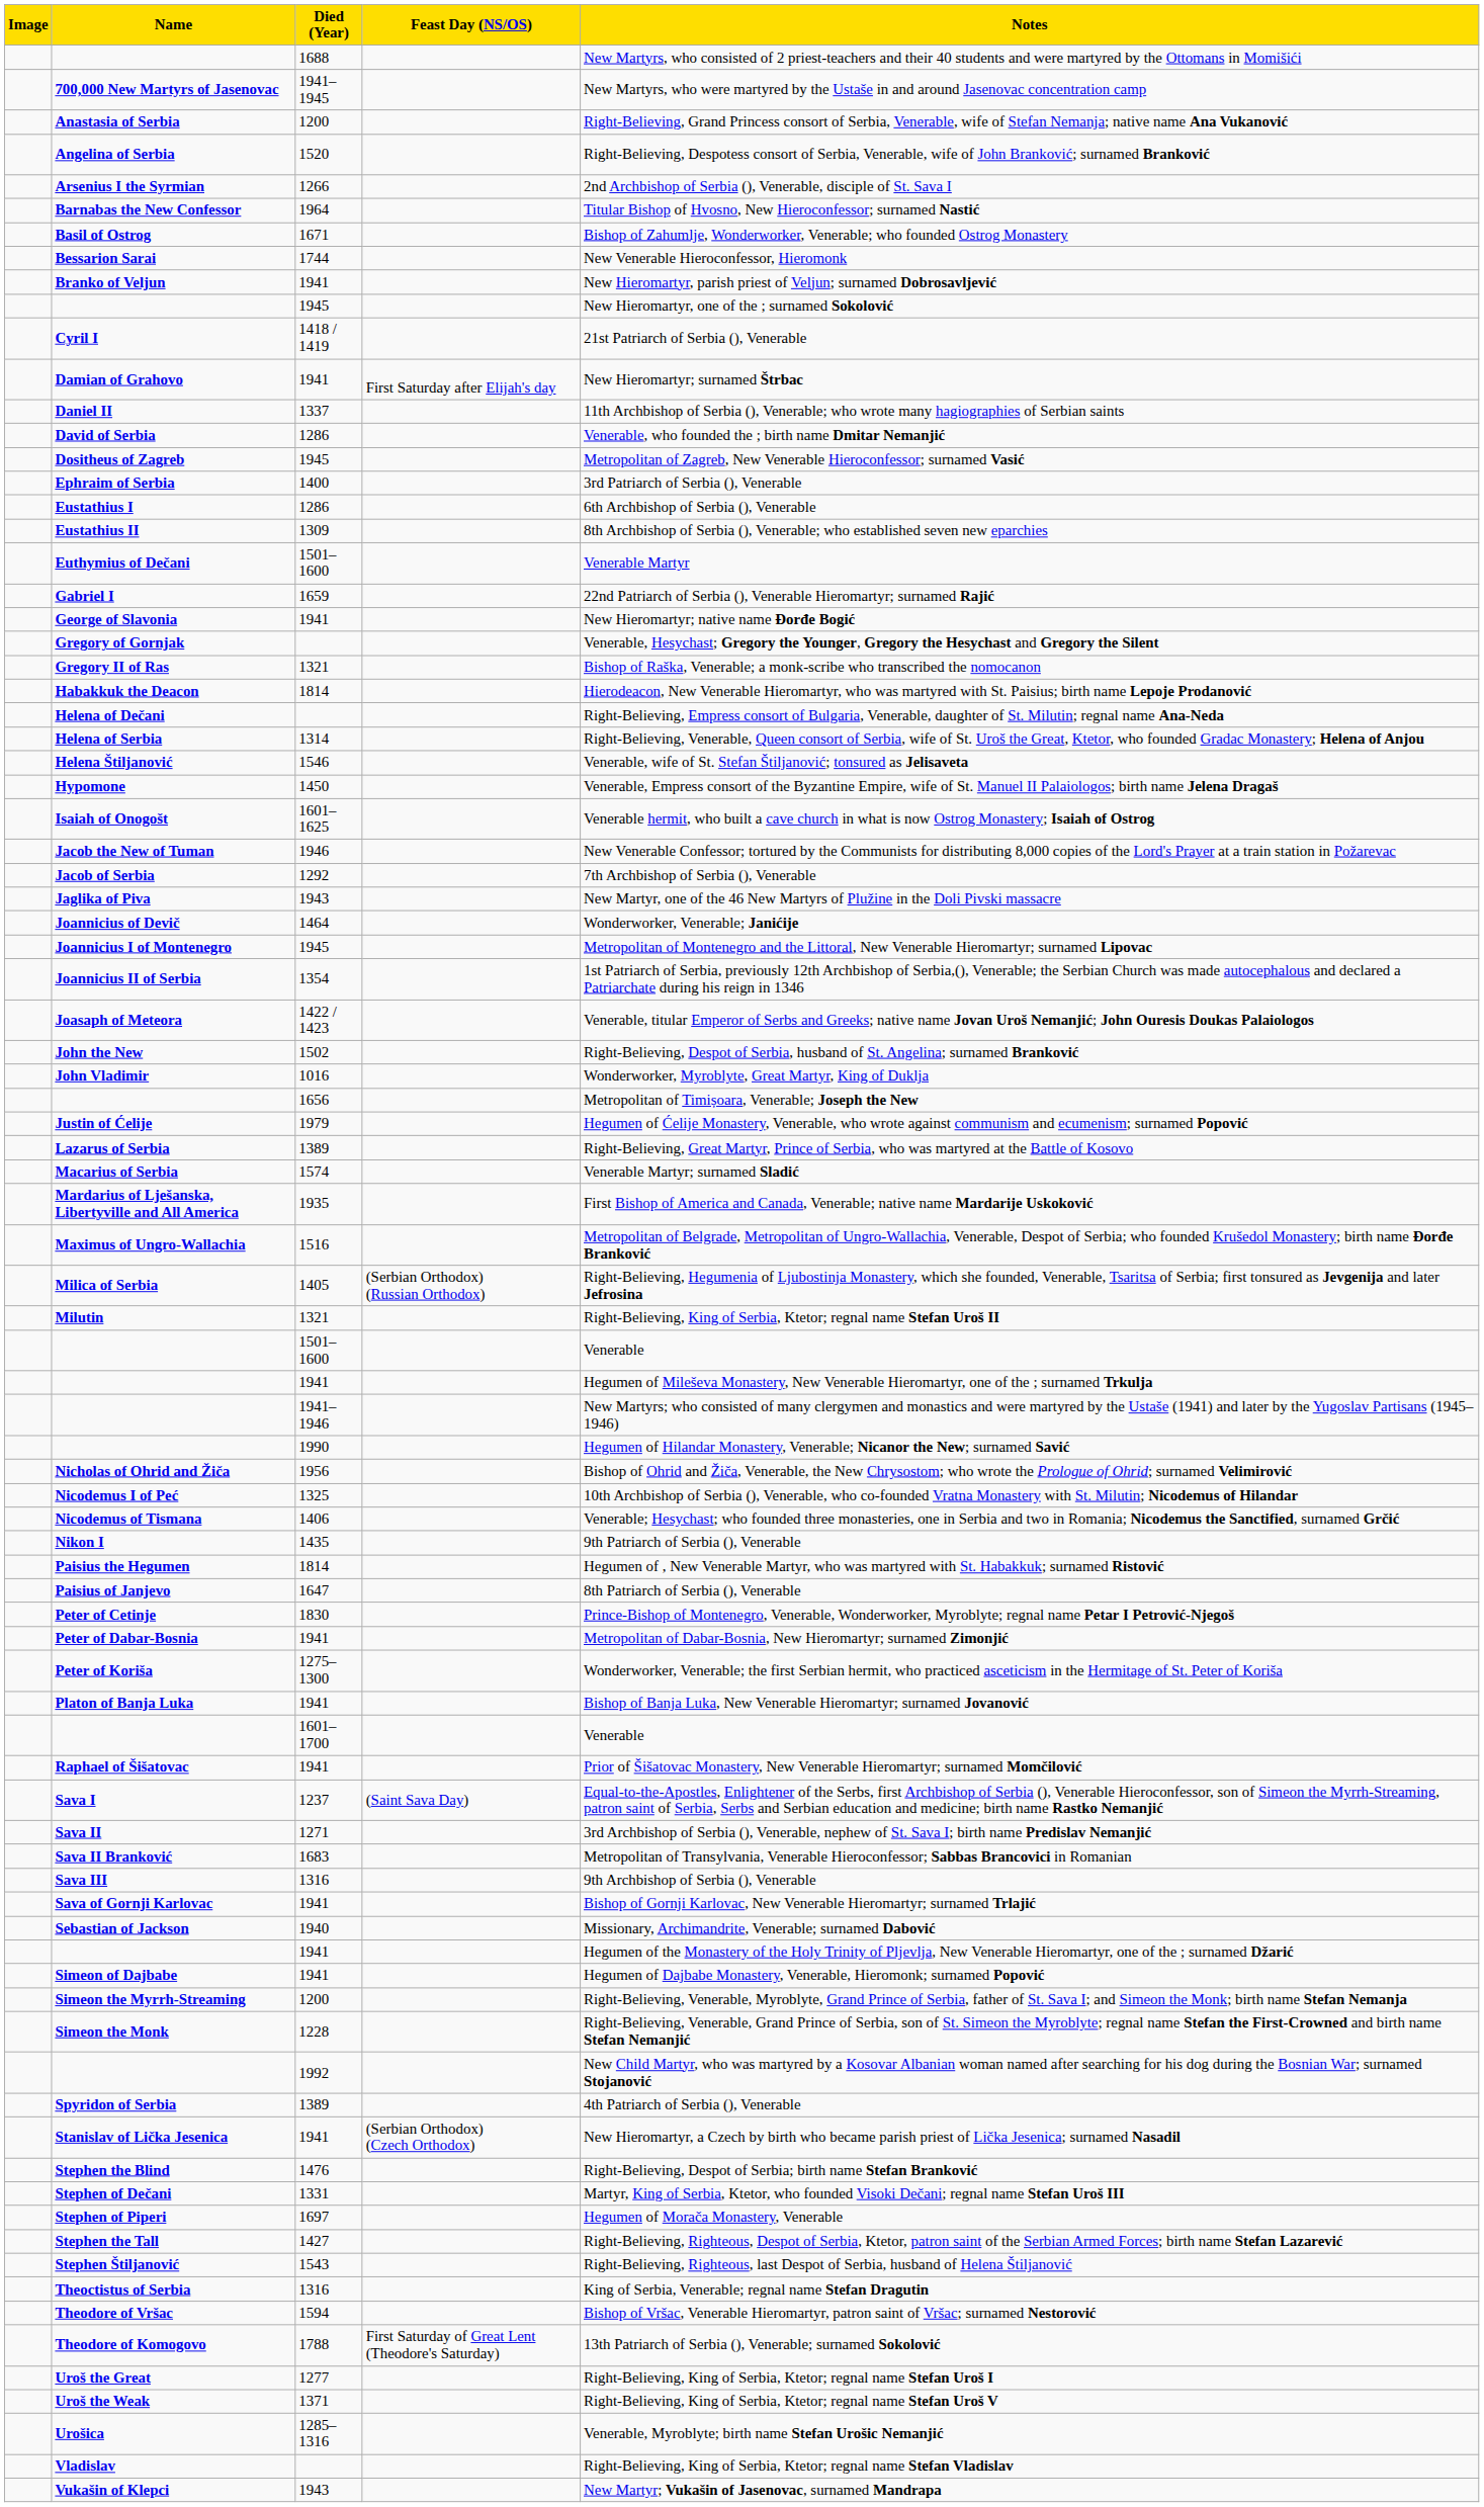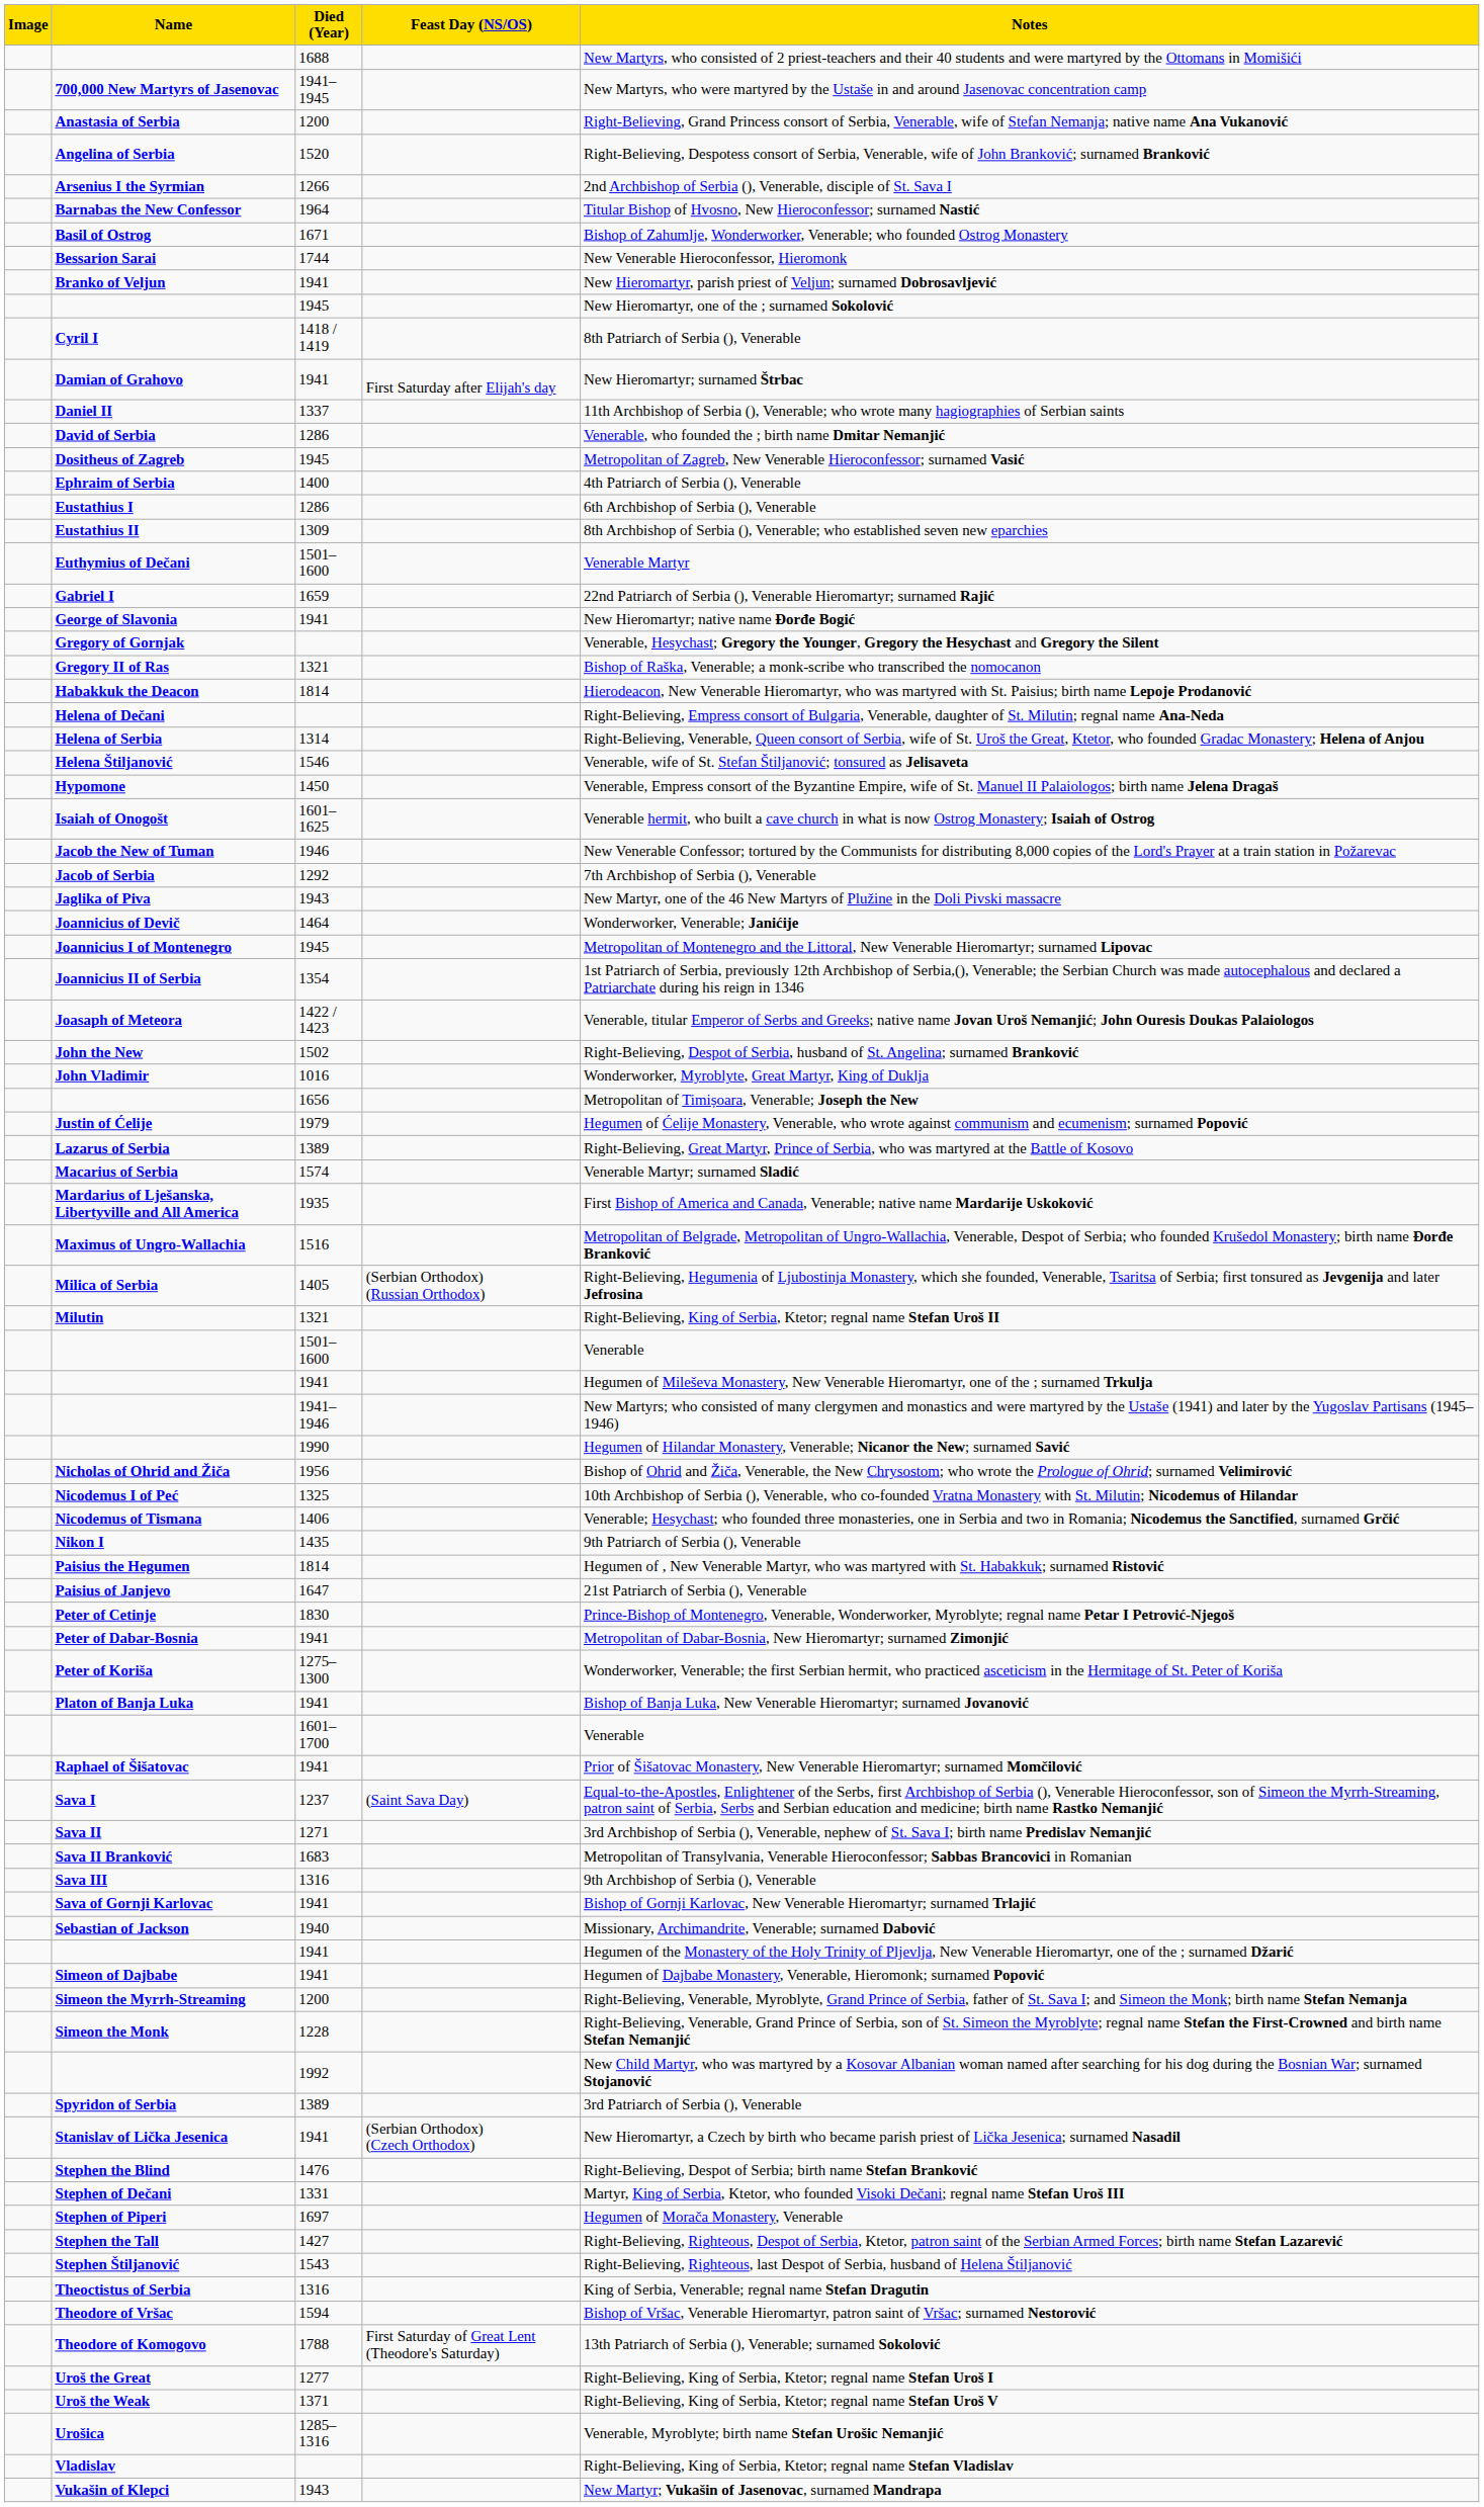Cyril I | Notes: 21st Patriarch of Serbia (), Venerable -> 8th Patriarch of Serbia (), Venerable
Ephraim of Serbia | Notes: 3rd Patriarch of Serbia (), Venerable -> 4th Patriarch of Serbia (), Venerable
Paisius of Janjevo | Notes: 8th Patriarch of Serbia (), Venerable -> 21st Patriarch of Serbia (), Venerable
Spyridon of Serbia | Notes: 4th Patriarch of Serbia (), Venerable -> 3rd Patriarch of Serbia (), Venerable
